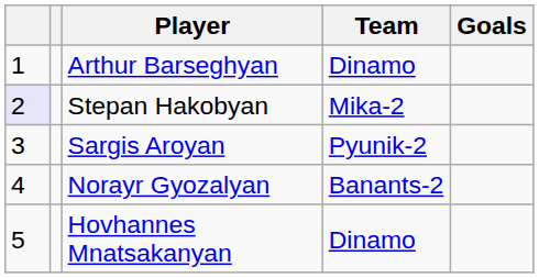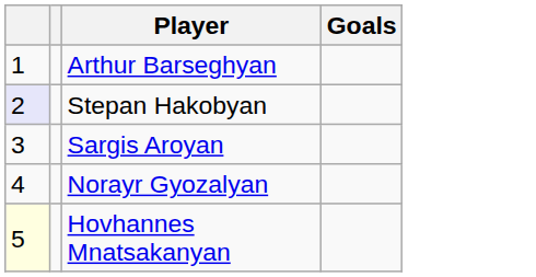- column: Team | Dinamo | Mika-2 | Pyunik-2 | Banants-2 | Dinamo
Hovhannes Mnatsakanyan | column 1: no background -> lightyellow background
